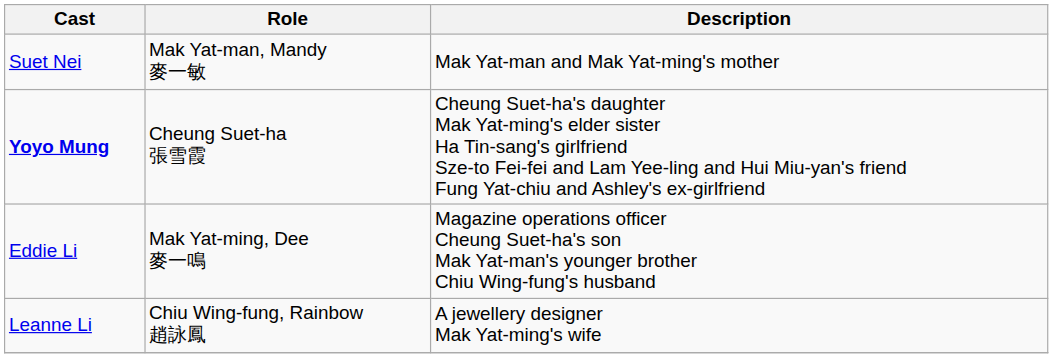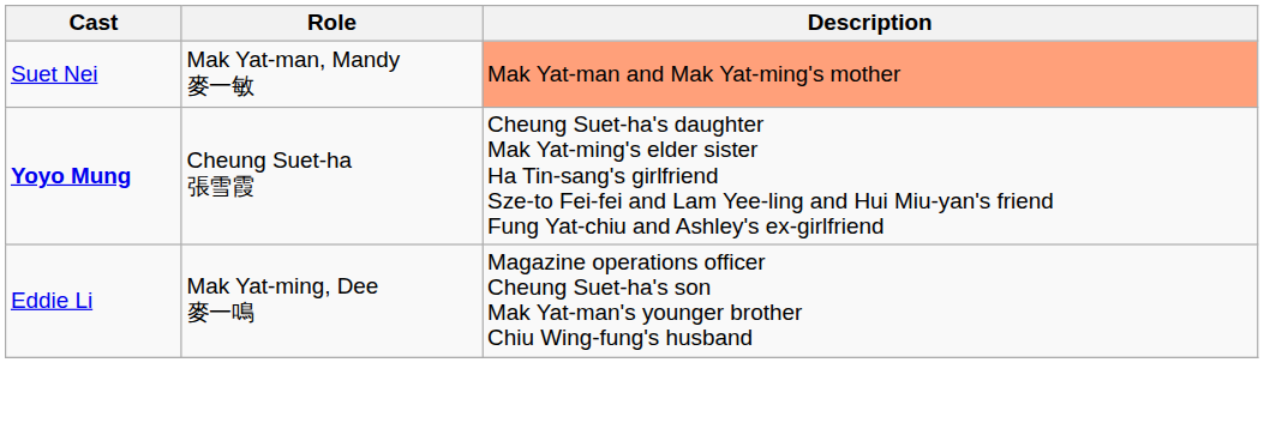Suet Nei | Description: no background -> lightsalmon background
- row: Leanne Li | Chiu Wing-fung, Rainbow 趙詠鳳 | A jewellery designer Mak Yat-ming's wife
